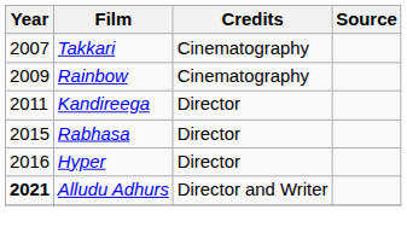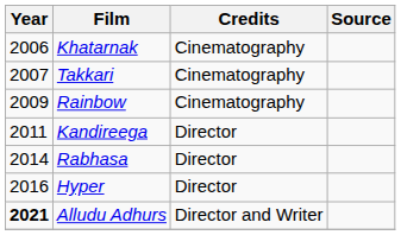+ row: 2006 | Khatarnak | Cinematography
Rabhasa | Year: 2015 -> 2014
